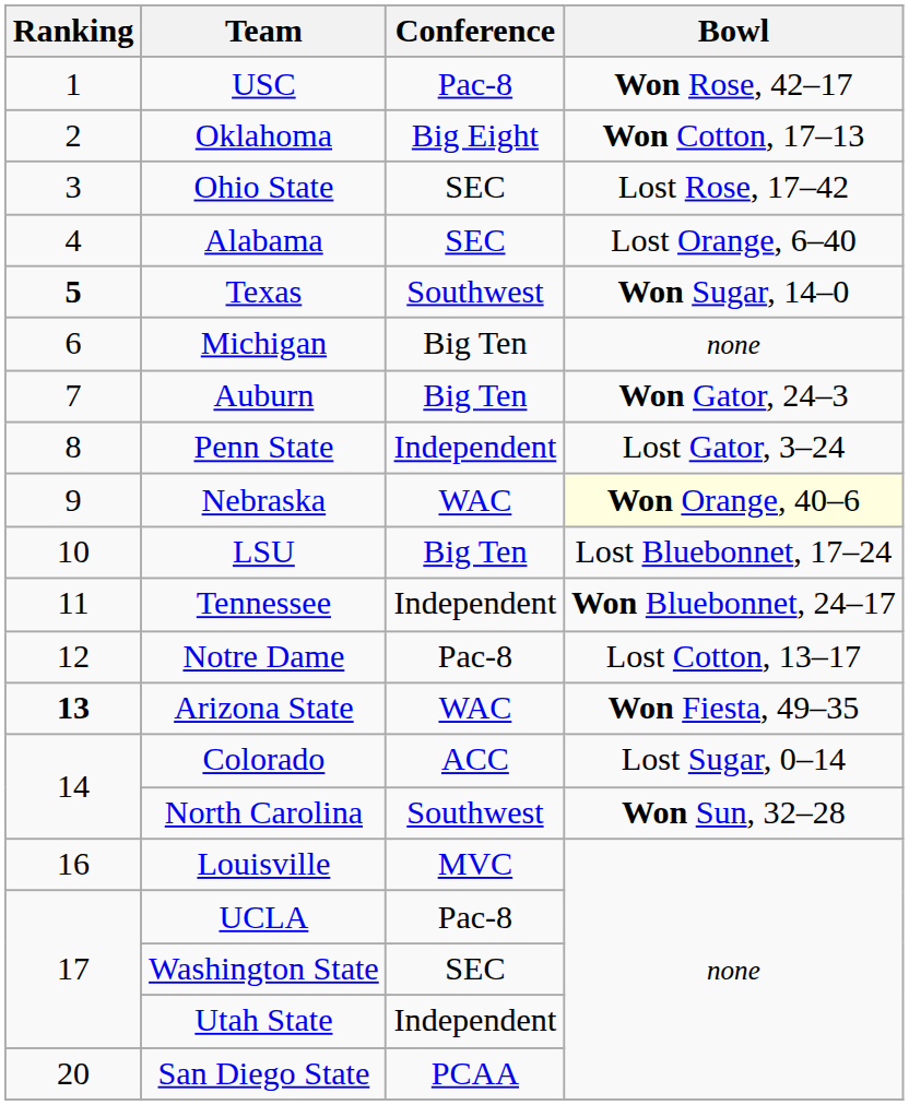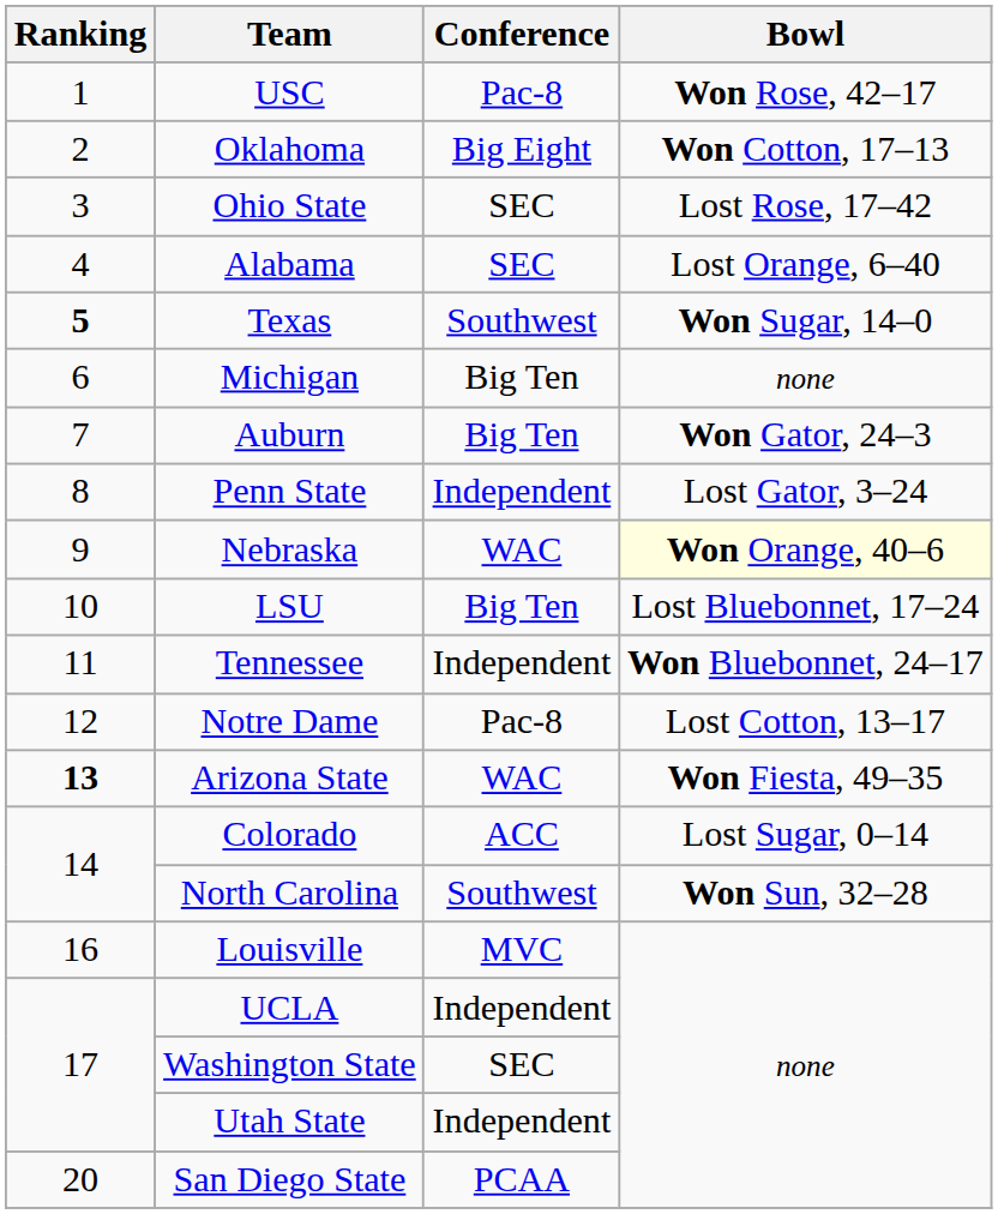UCLA | Conference: Pac-8 -> Independent
